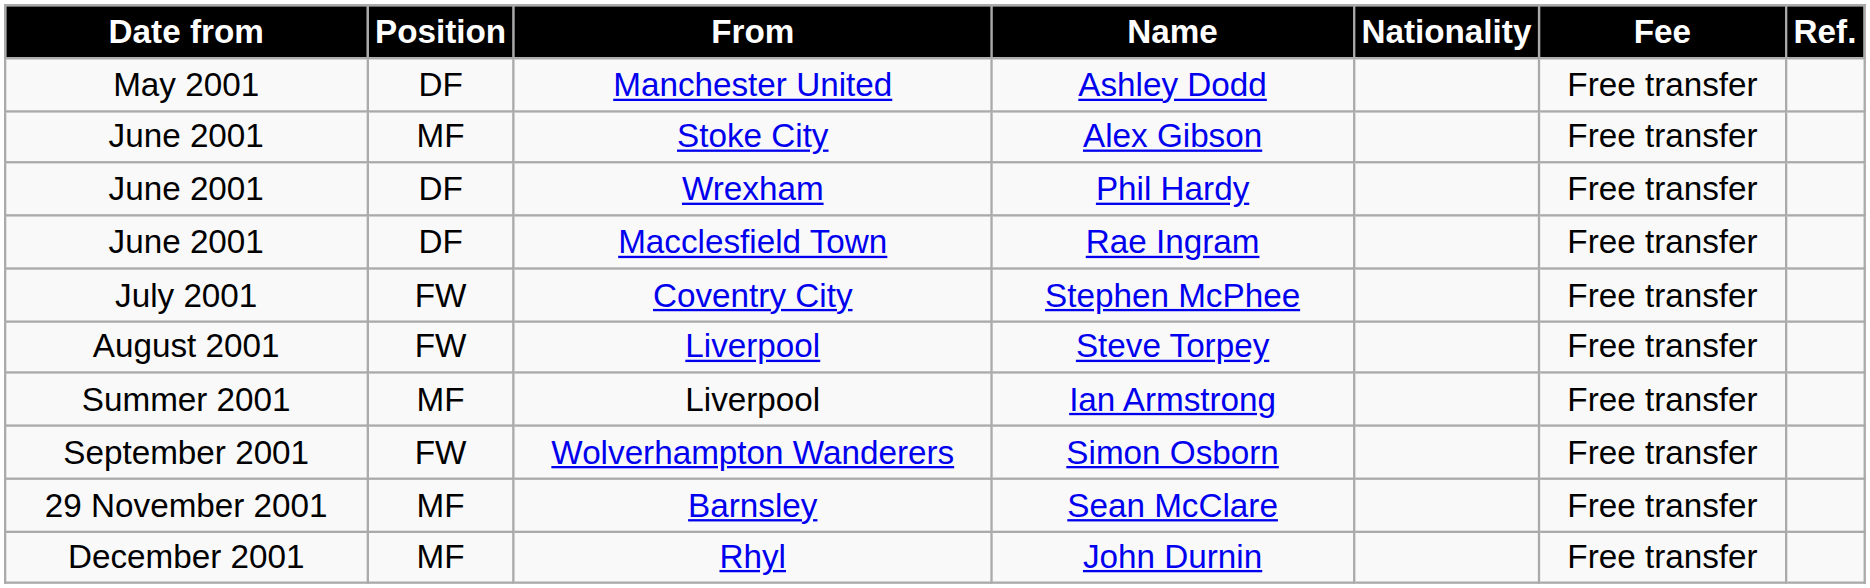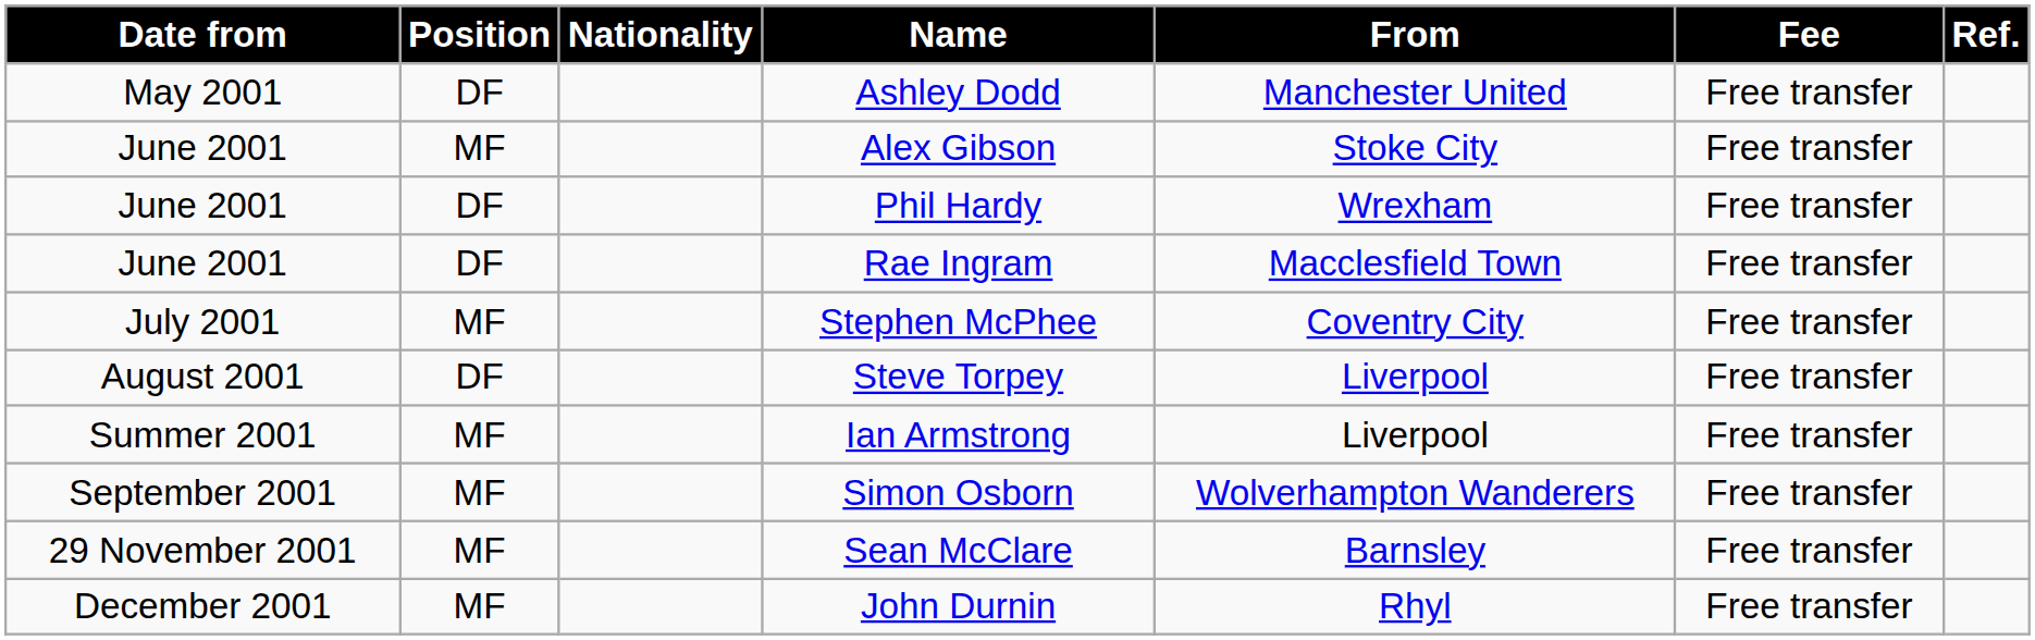columns swapped: Nationality <-> From
Stephen McPhee | Position: FW -> MF
Steve Torpey | Position: FW -> DF
Simon Osborn | Position: FW -> MF
